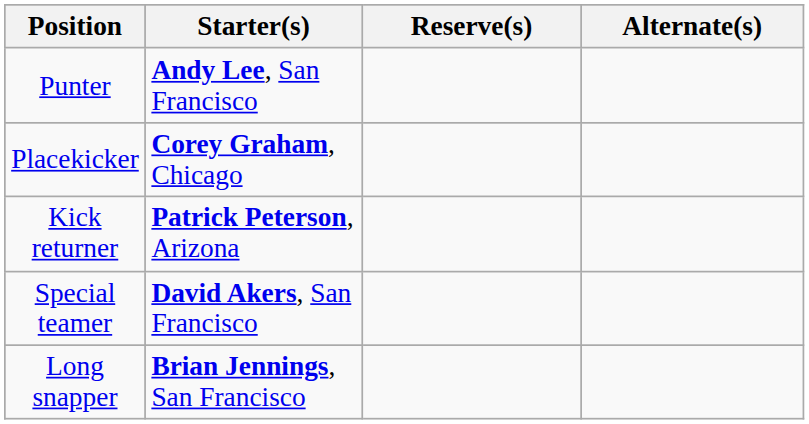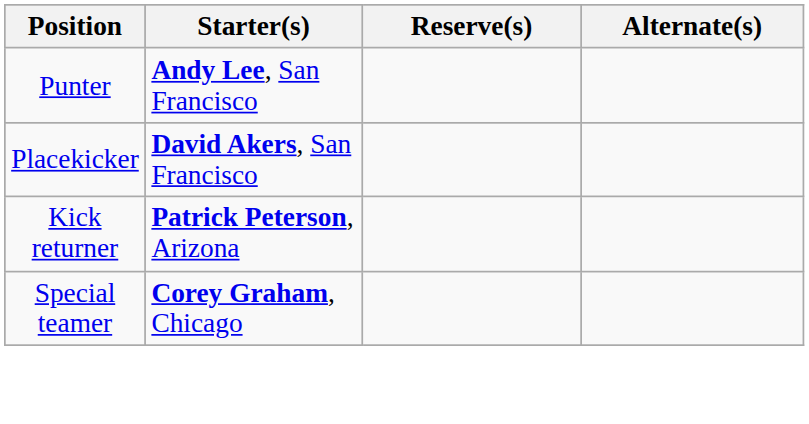Placekicker | Starter(s): Corey Graham, Chicago -> David Akers, San Francisco
Special teamer | Starter(s): David Akers, San Francisco -> Corey Graham, Chicago
- row: Long snapper | Brian Jennings, San Francisco
